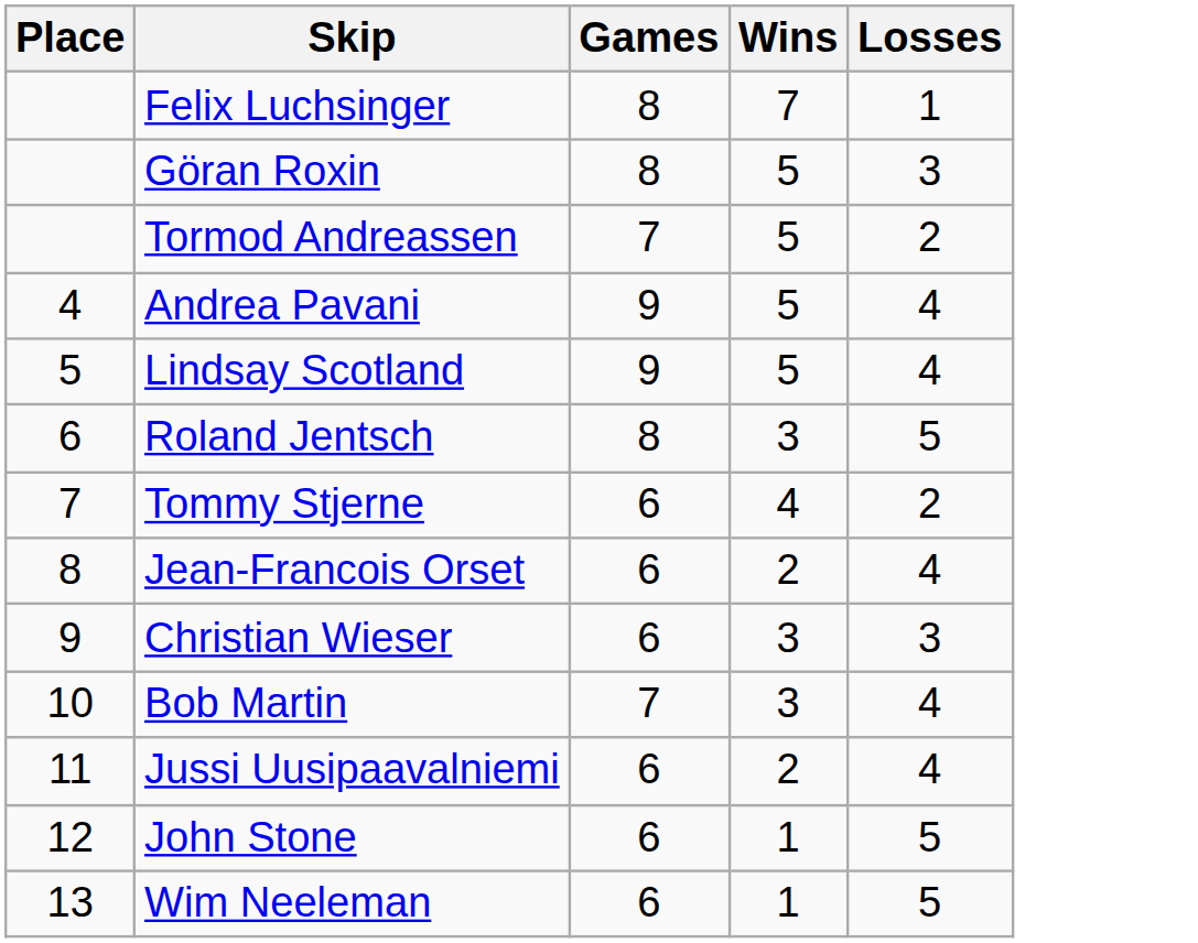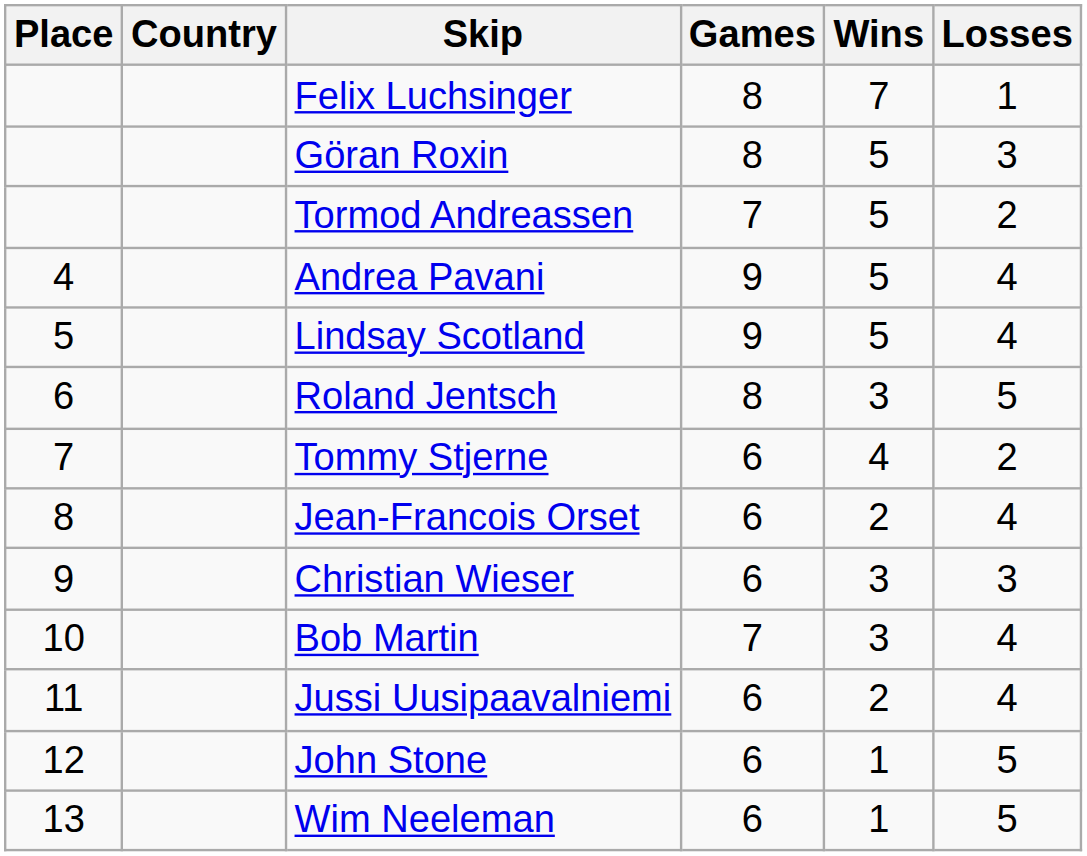+ column: Country
